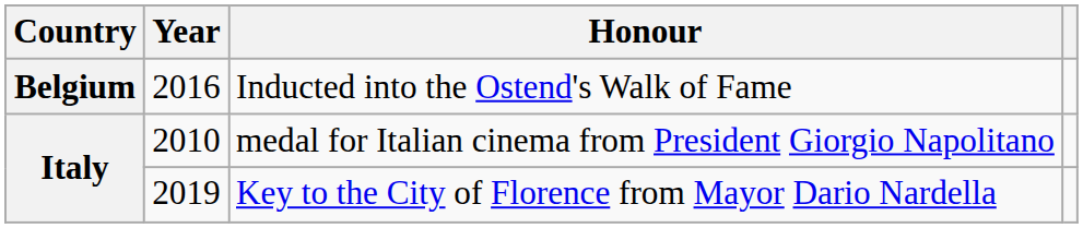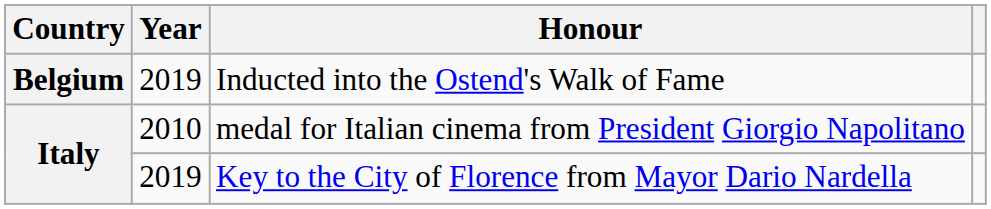Inducted into the Ostend's Walk of Fame | Year: 2016 -> 2019
